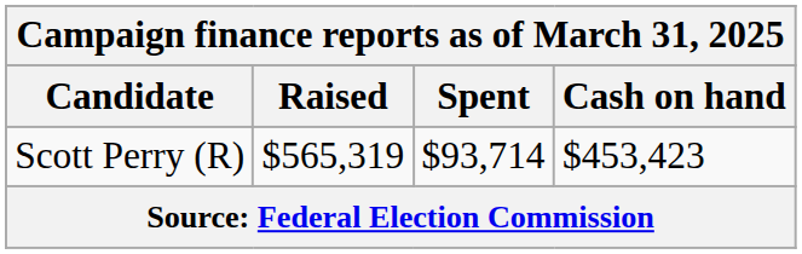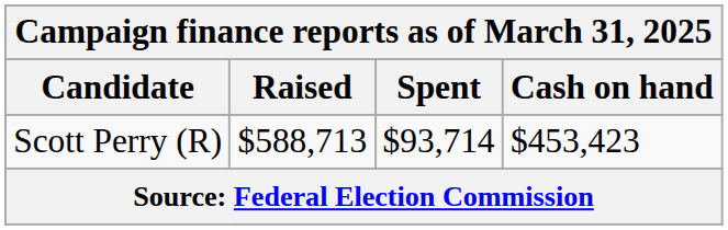Scott Perry (R) | Raised: $565,319 -> $588,713
